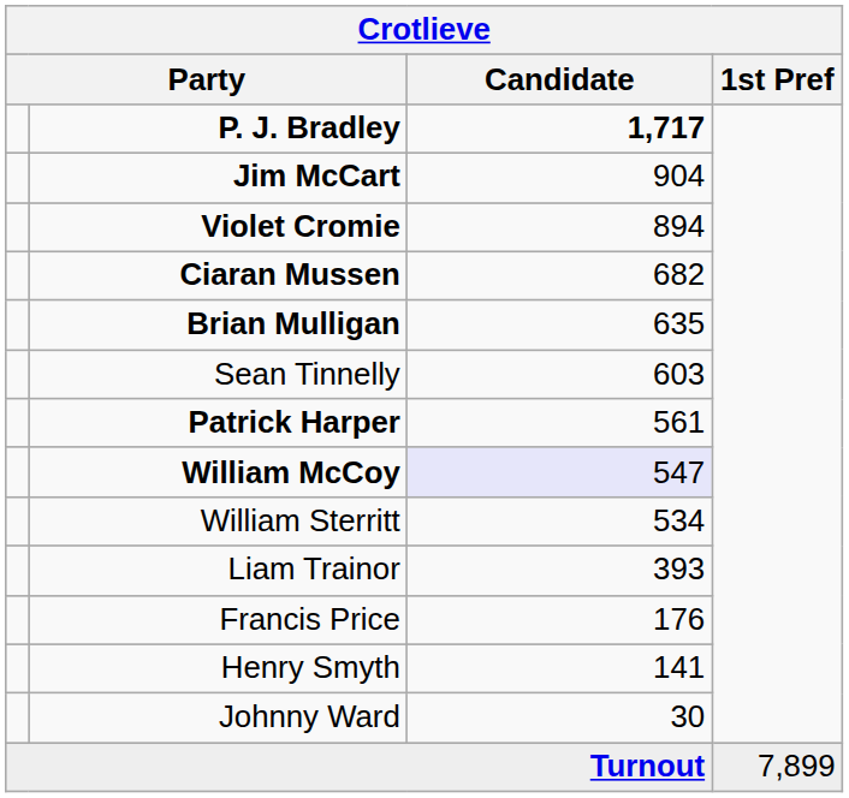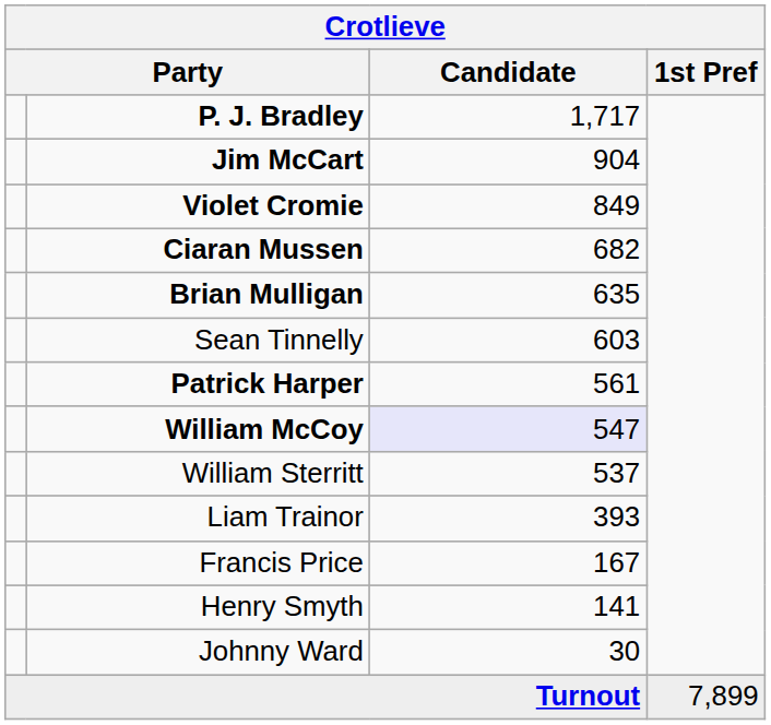P. J. Bradley | Candidate: bold -> normal
Violet Cromie | Candidate: 894 -> 849
William Sterritt | Candidate: 534 -> 537
Francis Price | Candidate: 176 -> 167
